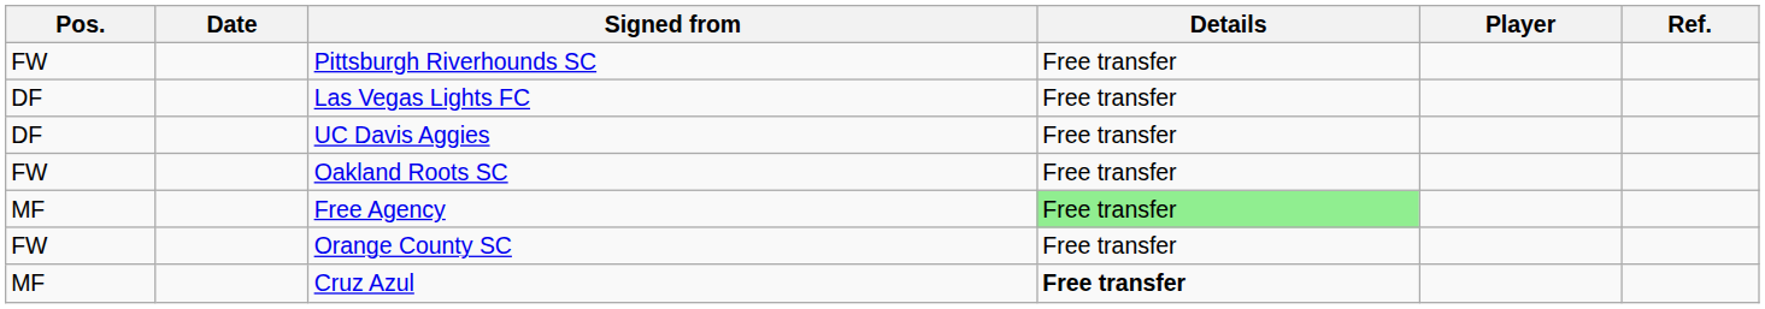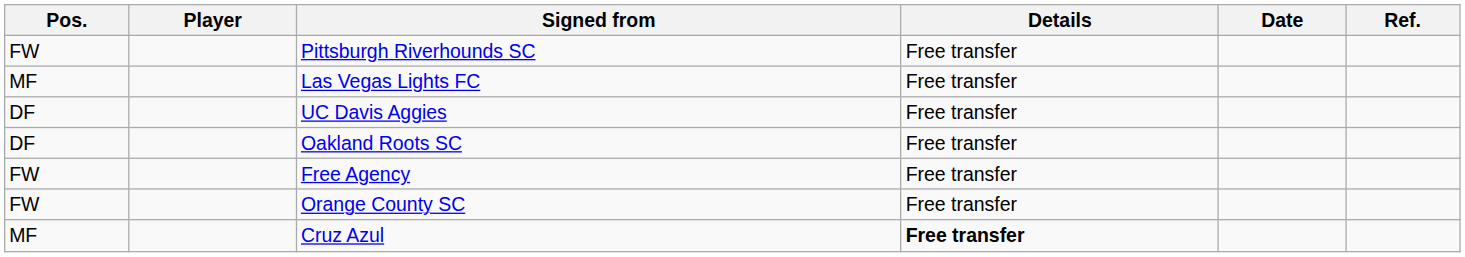columns swapped: Player <-> Date
Las Vegas Lights FC | Pos.: DF -> MF
Oakland Roots SC | Pos.: FW -> DF
Free Agency | Pos.: MF -> FW
Free Agency | Details: lightgreen background -> no background
